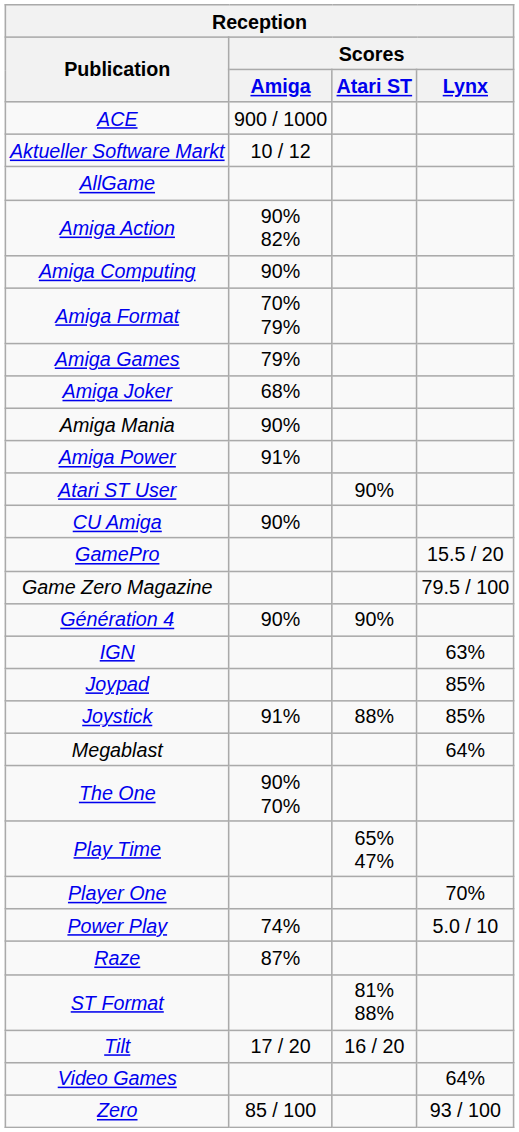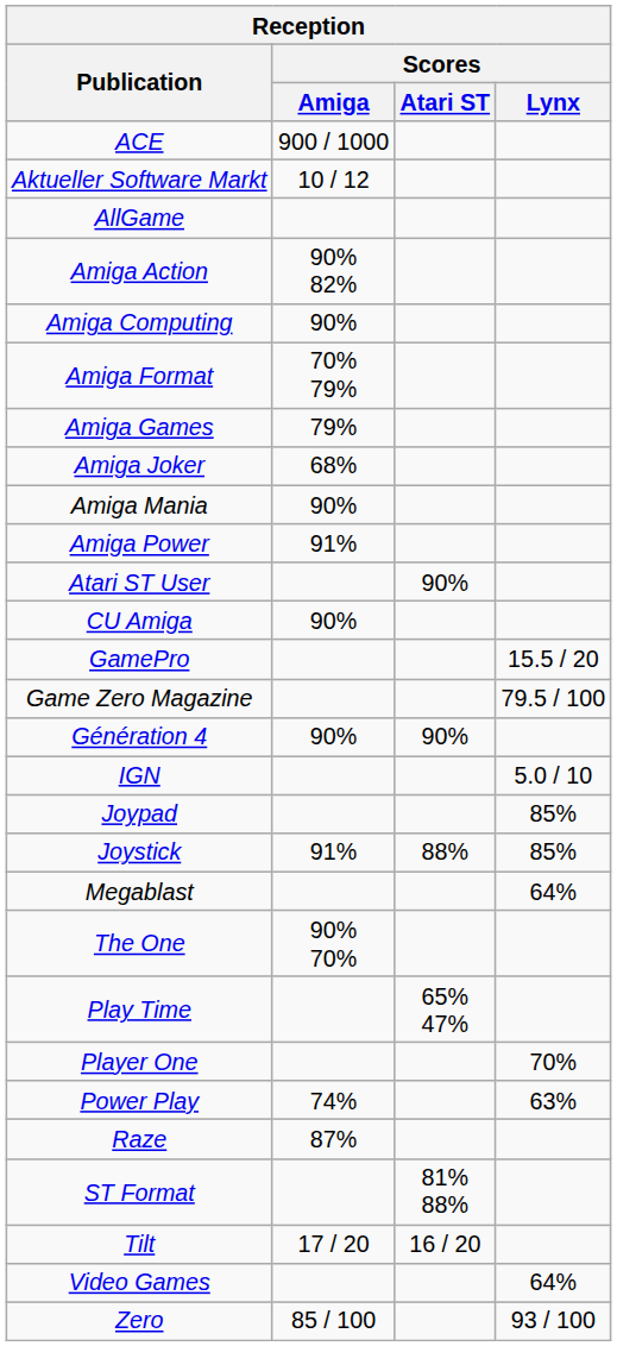IGN | Reception / Scores / Lynx: 63% -> 5.0 / 10
Power Play | Reception / Scores / Lynx: 5.0 / 10 -> 63%
